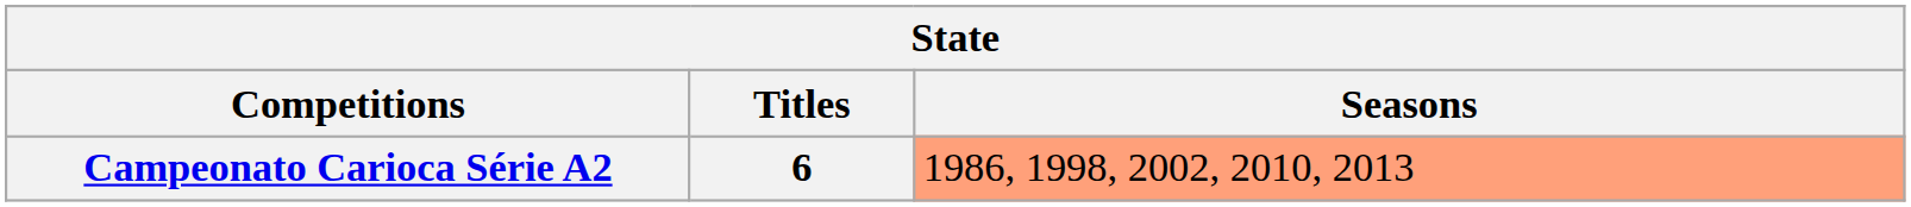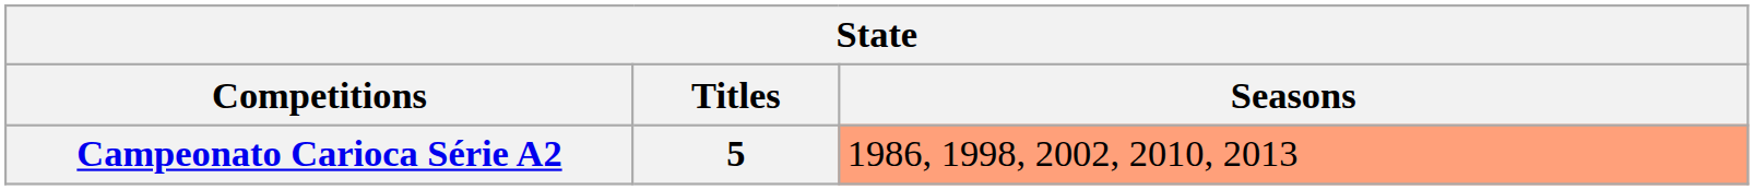Campeonato Carioca Série A2 | Titles: 6 -> 5
